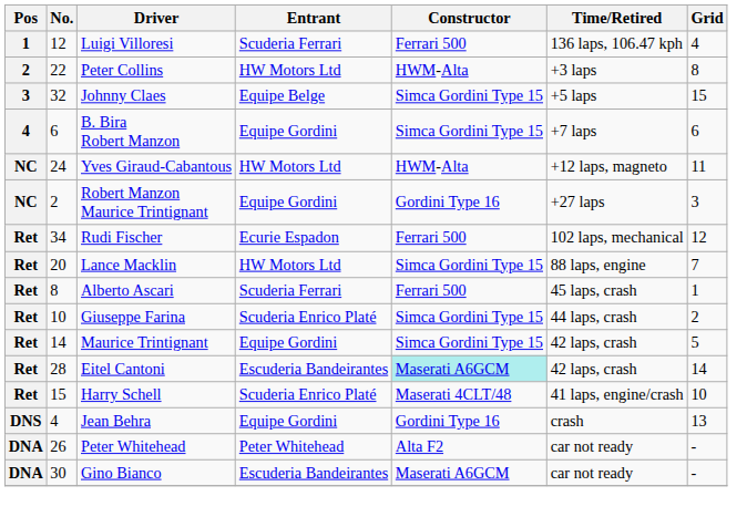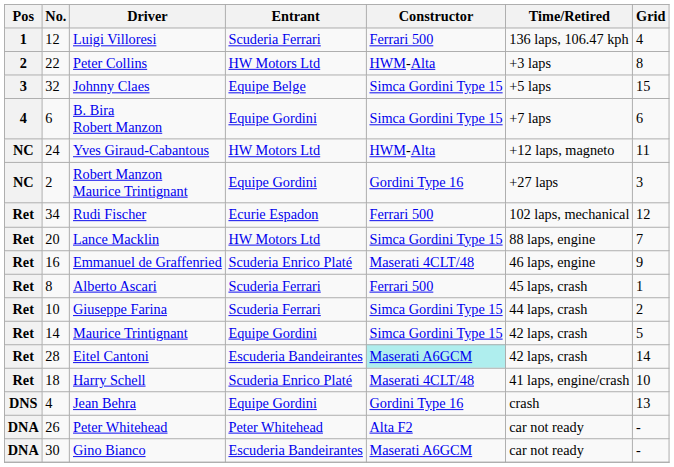+ row: Ret | 16 | Emmanuel de Graffenried | Scuderia Enrico Platé | Maserati 4CLT/48 | 46 laps, engine | 9
Giuseppe Farina | Entrant: Scuderia Enrico Platé -> Scuderia Ferrari
Harry Schell | No.: 15 -> 18
